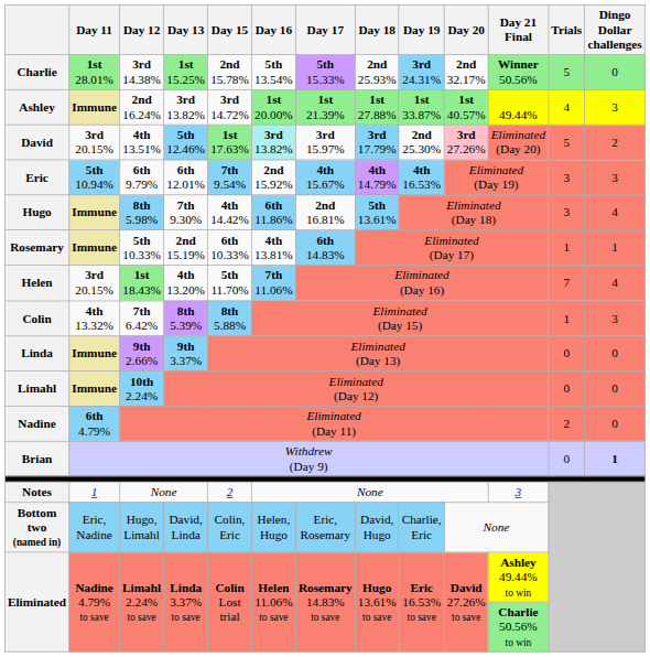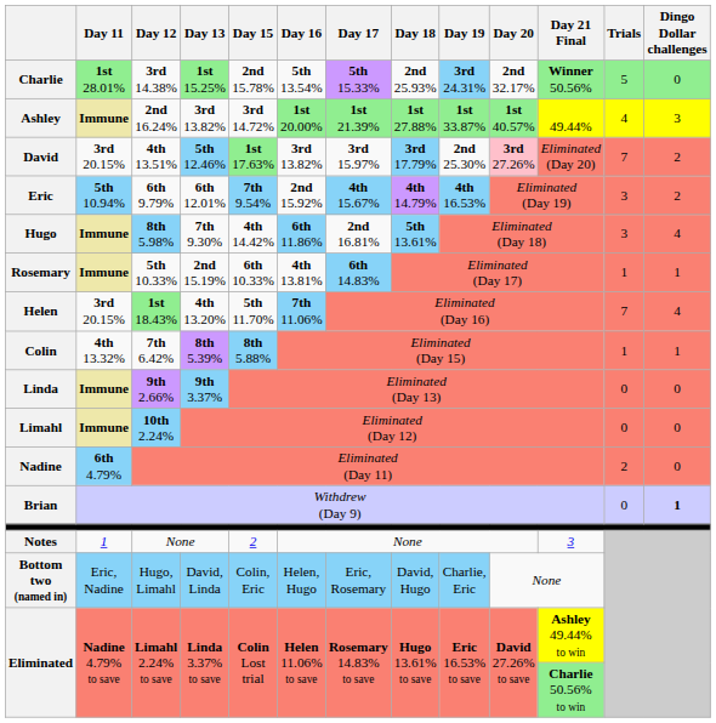David | Day 16: paleturquoise background -> no background
David | Trials: 5 -> 7
Eric | Dingo Dollar challenges: 3 -> 2
Colin | Dingo Dollar challenges: 3 -> 1
